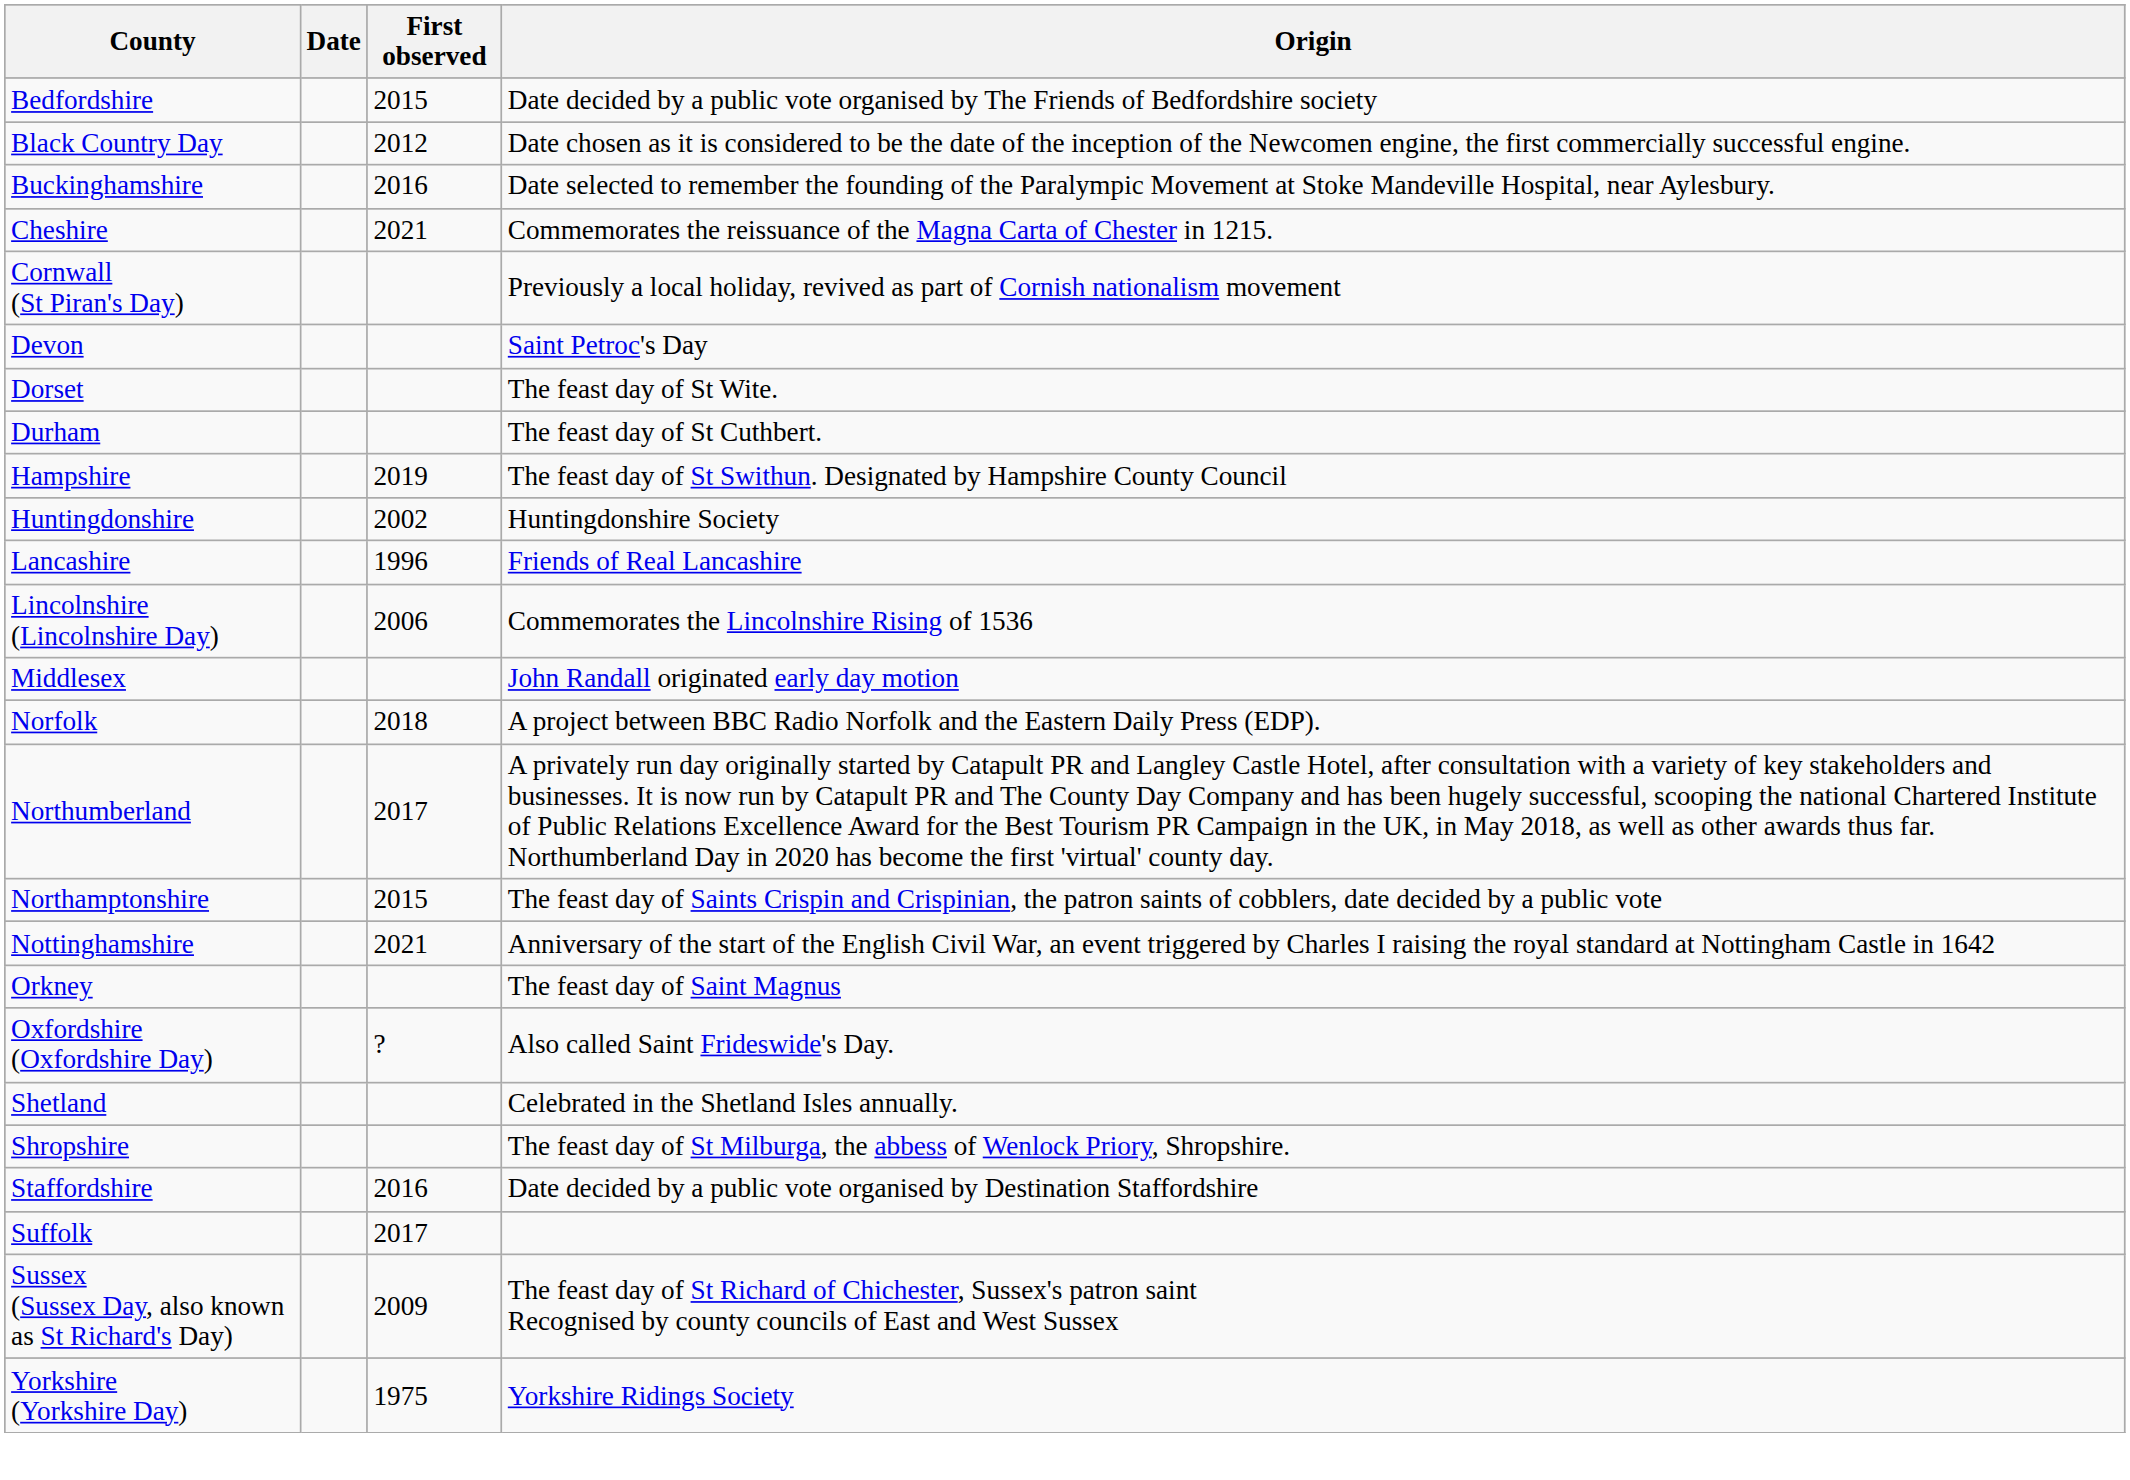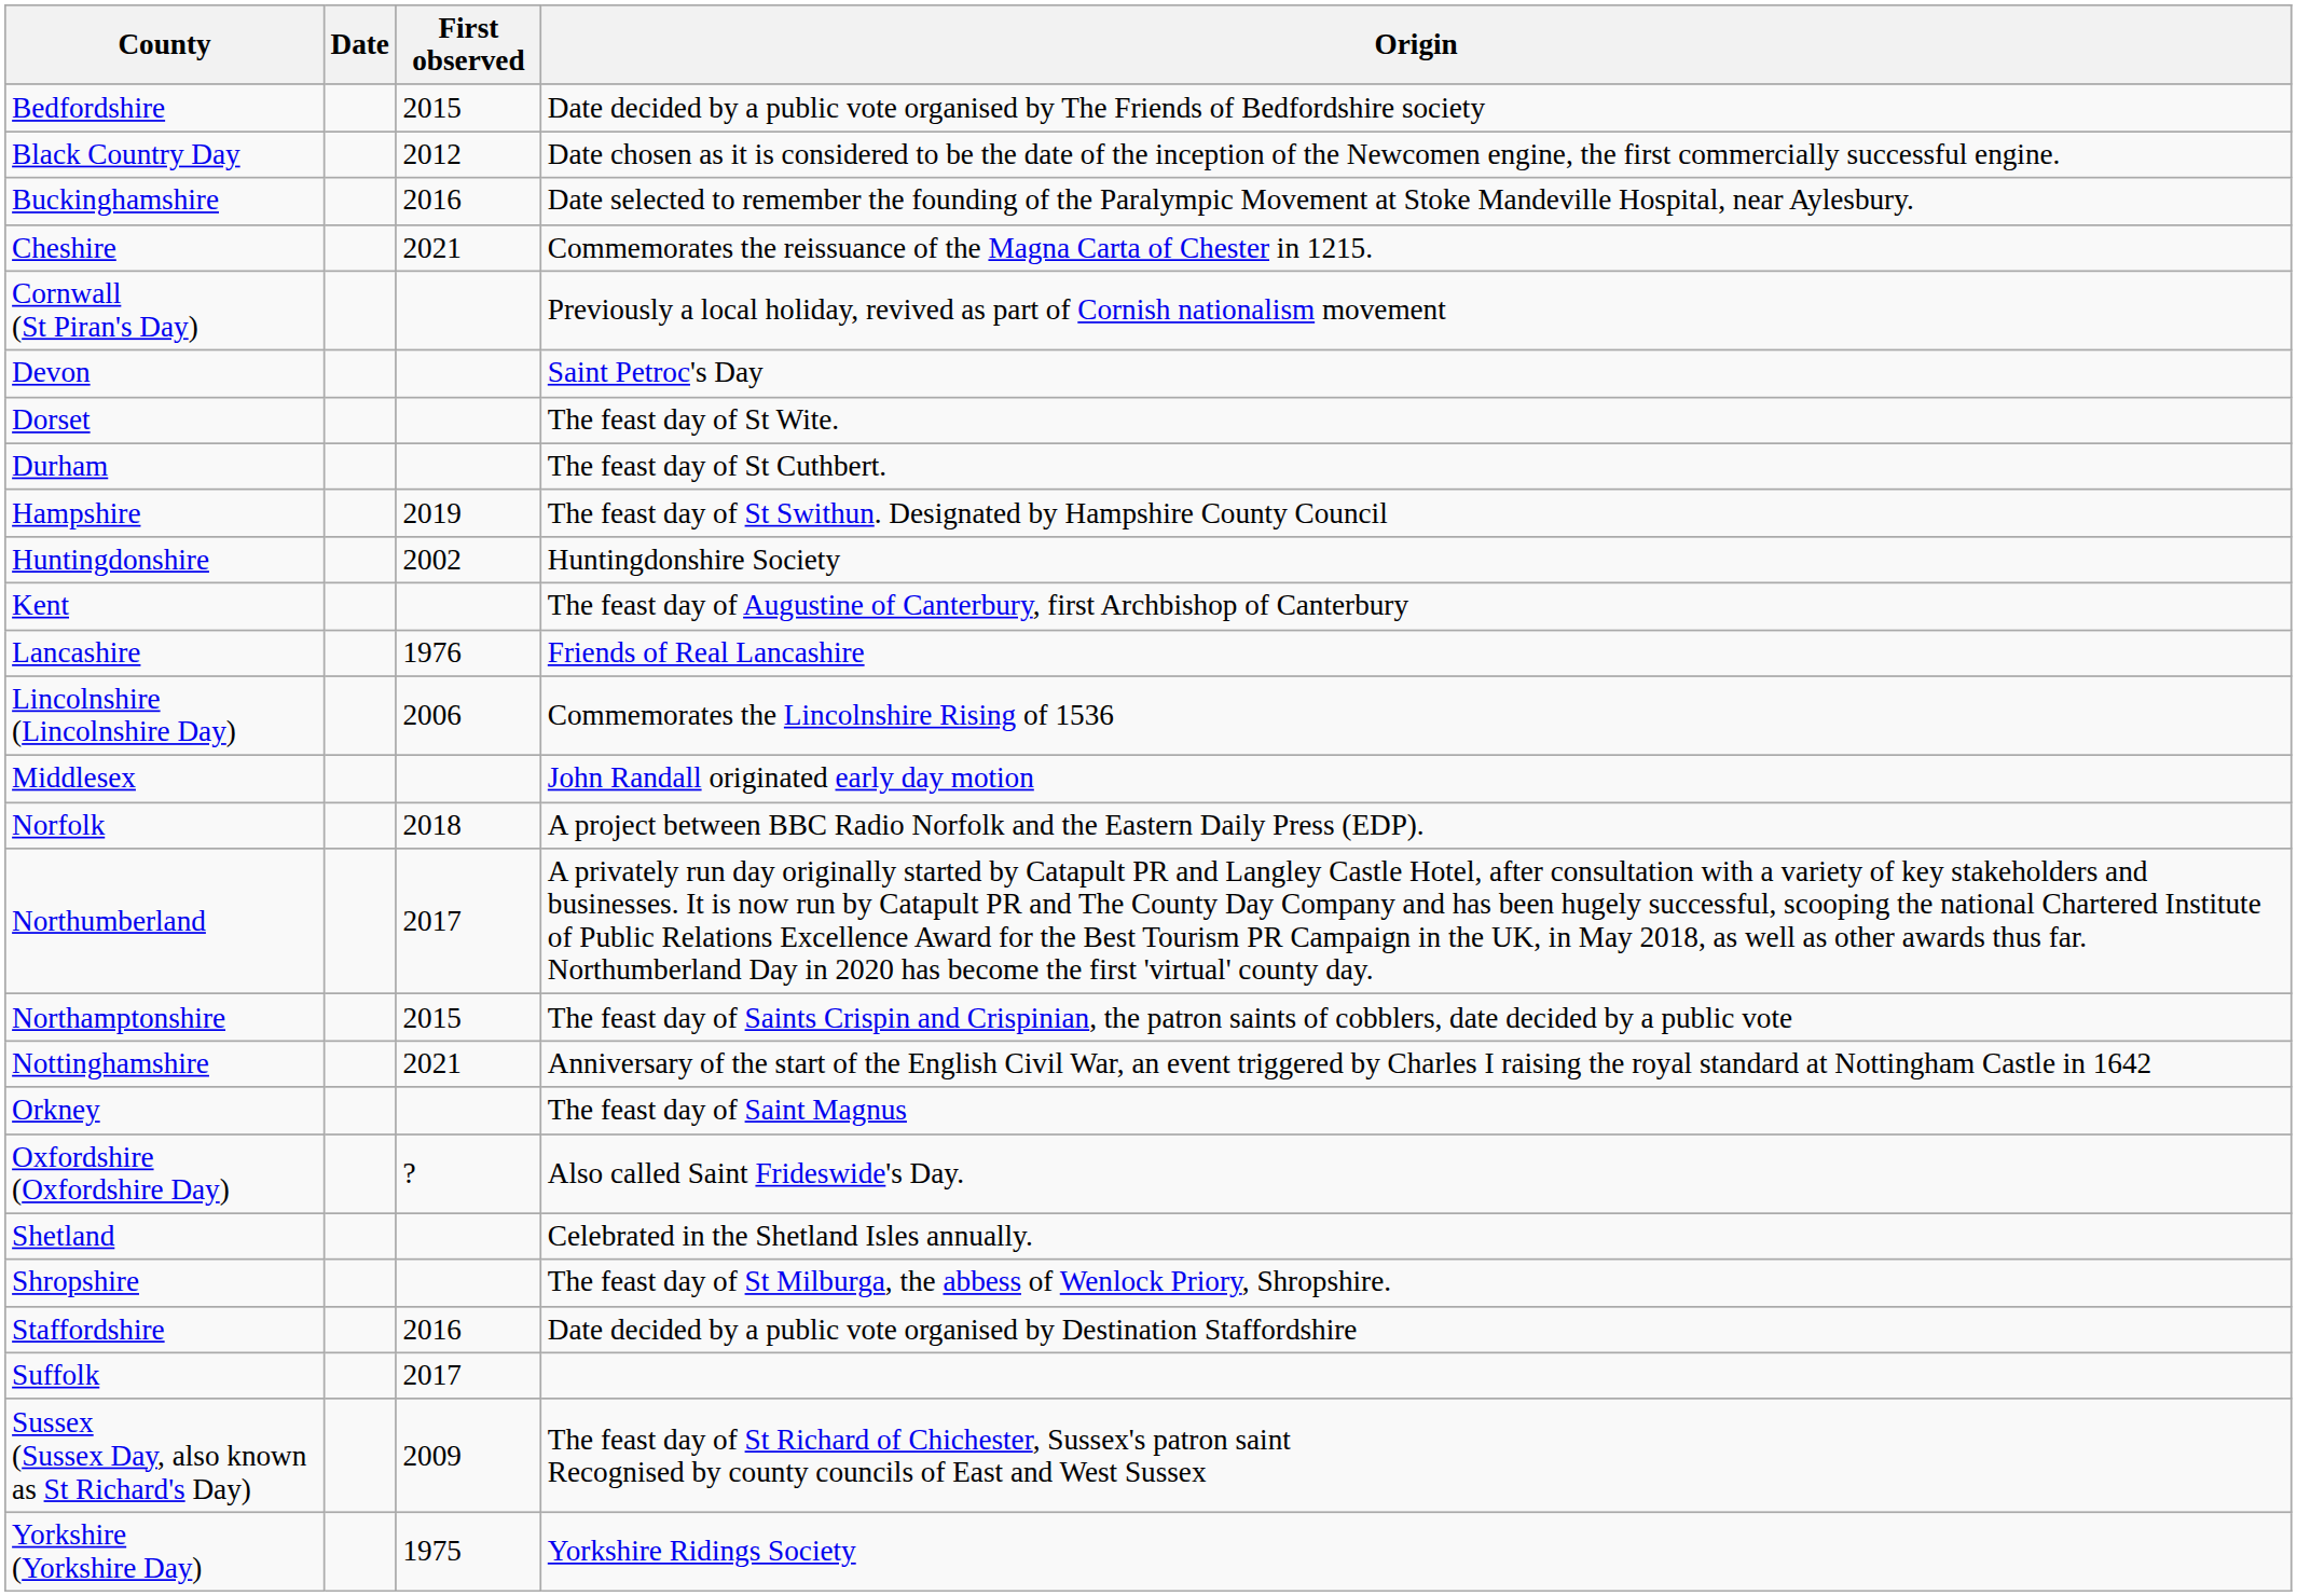+ row: Kent | The feast day of Augustine of Canterbury, first Archbishop of Canterbury
Lancashire | First observed: 1996 -> 1976
